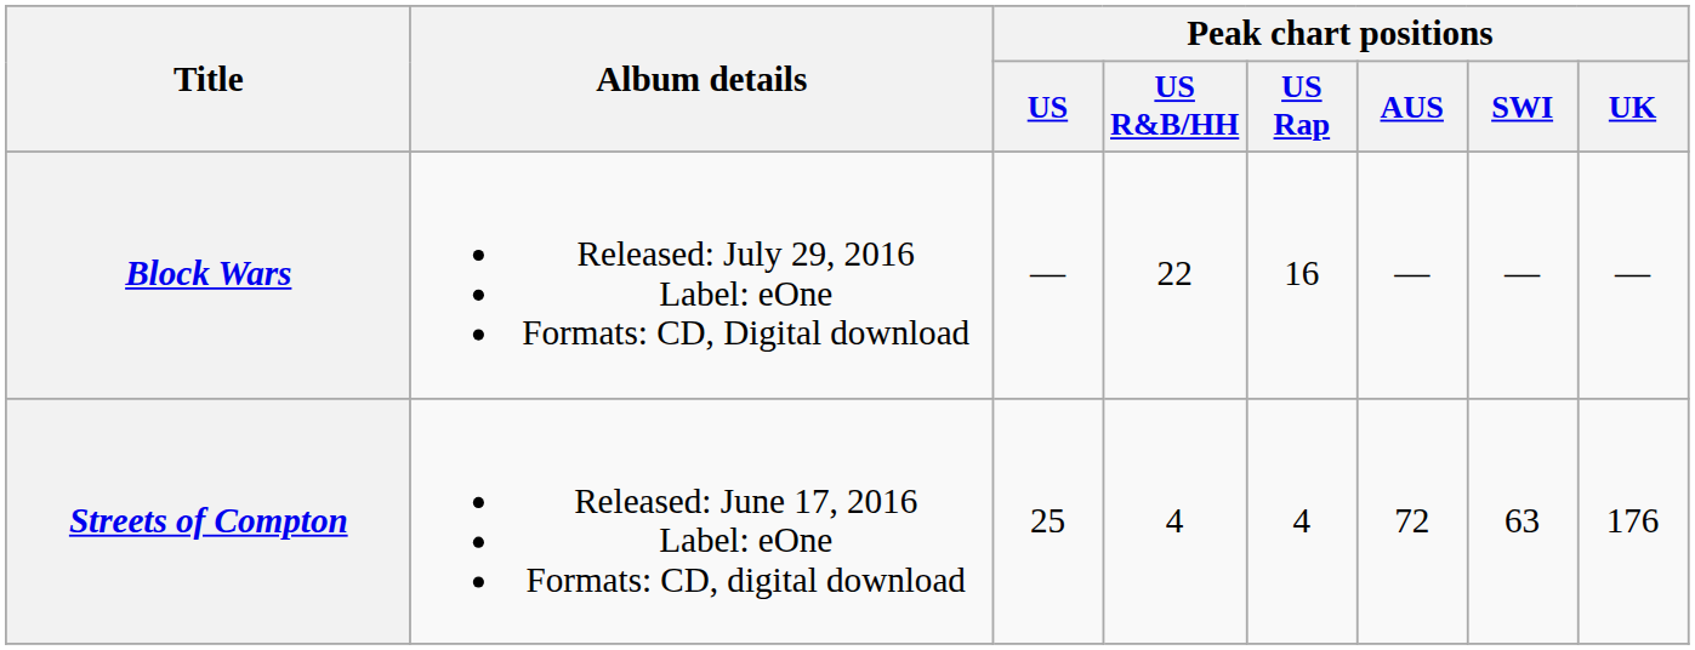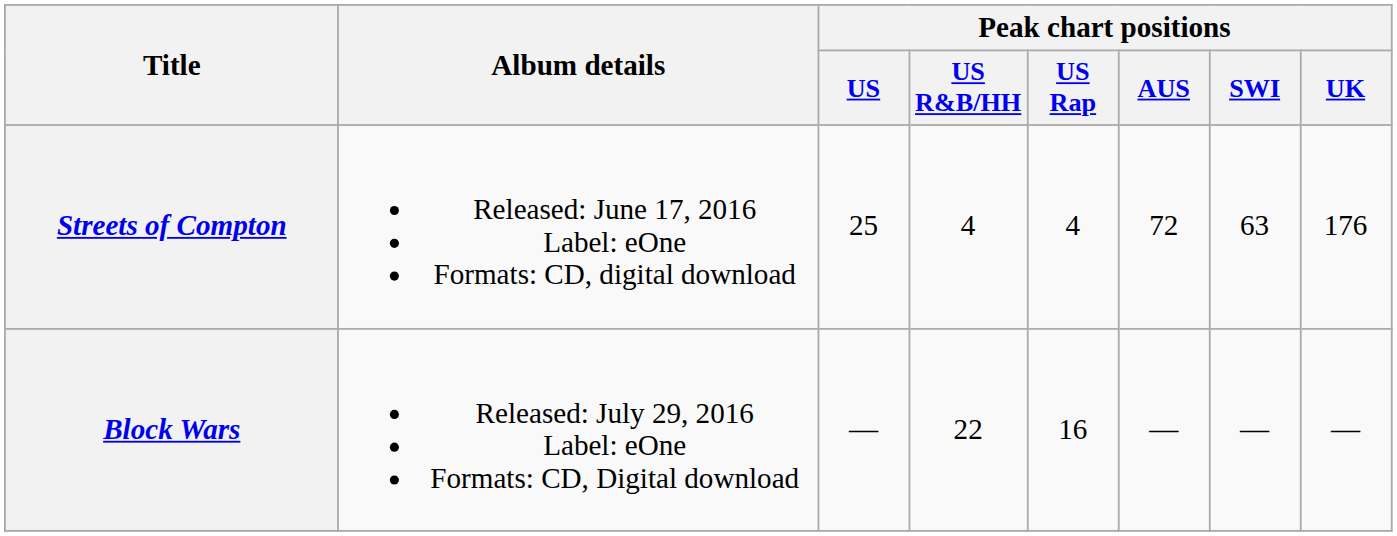rows swapped: Streets of Compton <-> Block Wars
